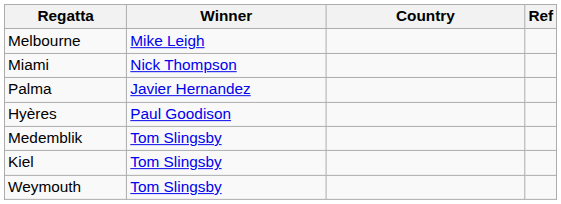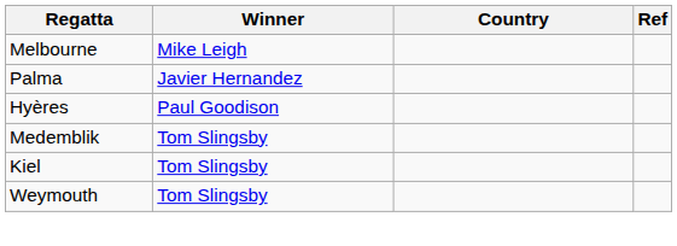- row: Miami | Nick Thompson
